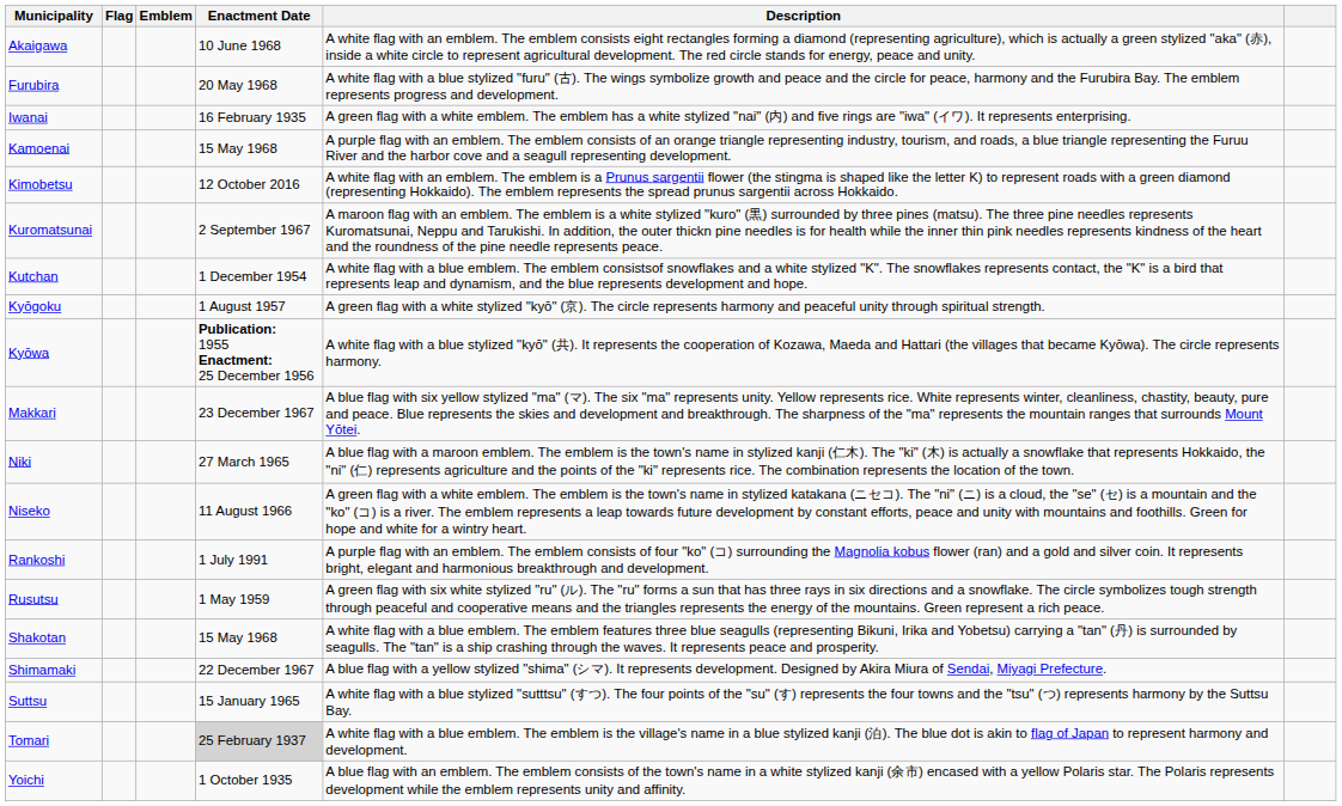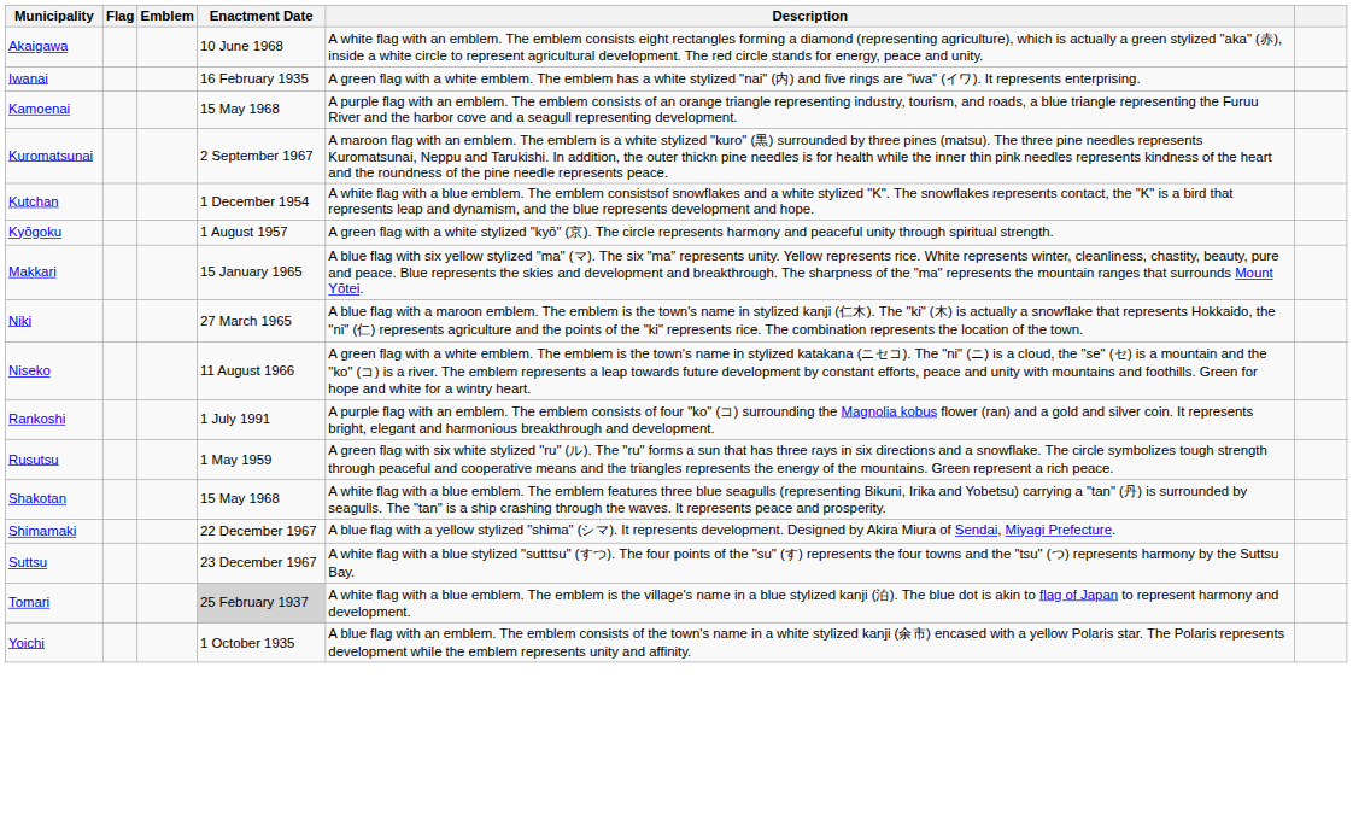- row: Furubira | 20 May 1968 | A white flag with a blue stylized "furu" (古). The wings symbolize growth and peace and the circle for peace, harmony and the Furubira Bay. The emblem represents progress and development.
- row: Kimobetsu | 12 October 2016 | A white flag with an emblem. The emblem is a Prunus sargentii flower (the stingma is shaped like the letter K) to represent roads with a green diamond (representing Hokkaido). The emblem represents the spread prunus sargentii across Hokkaido.
- row: Kyōwa | Publication: 1955 Enactment: 25 December 1956 | A white flag with a blue stylized "kyō" (共). It represents the cooperation of Kozawa, Maeda and Hattari (the villages that became Kyōwa). The circle represents harmony.
Makkari | Enactment Date: 23 December 1967 -> 15 January 1965
Suttsu | Enactment Date: 15 January 1965 -> 23 December 1967
